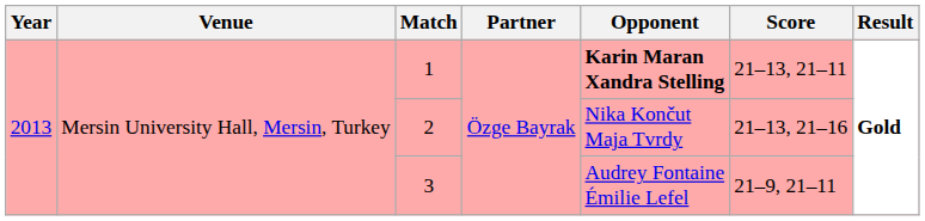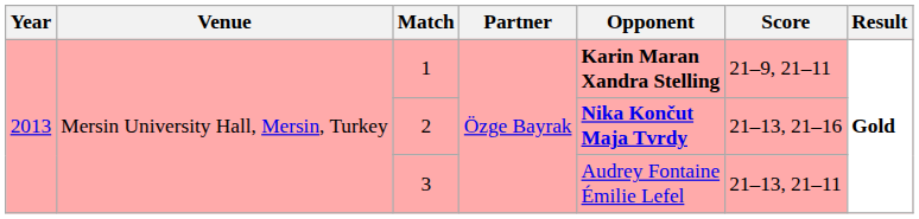1 | Score: 21–13, 21–11 -> 21–9, 21–11
2 | Opponent: normal -> bold
3 | Score: 21–9, 21–11 -> 21–13, 21–11
